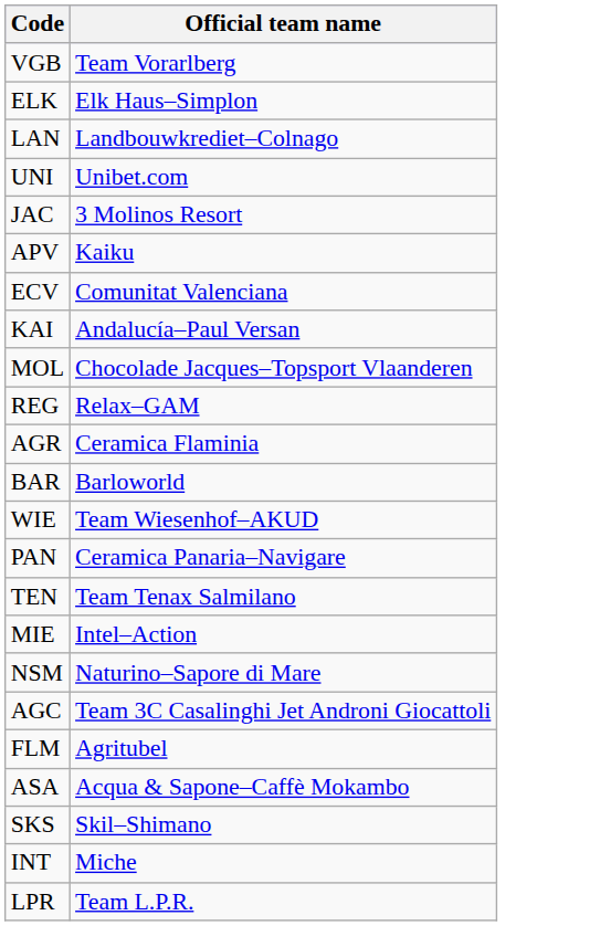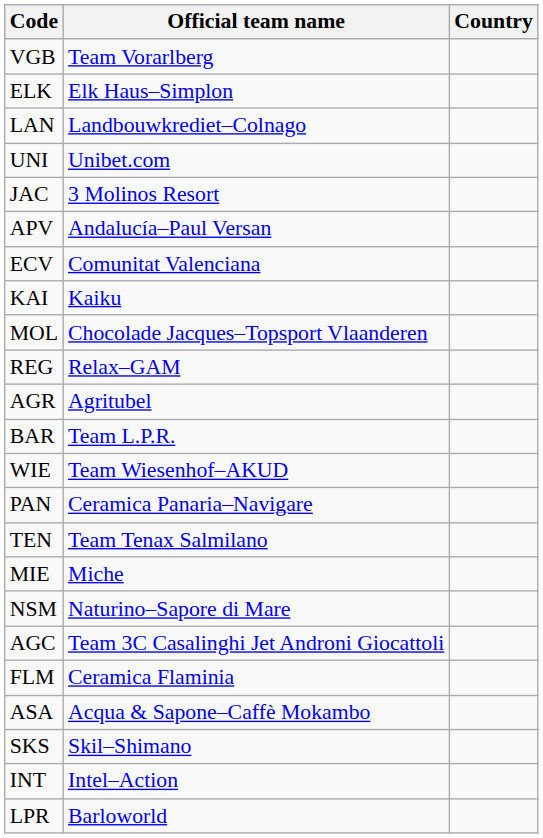+ column: Country
APV | Official team name: Kaiku -> Andalucía–Paul Versan
KAI | Official team name: Andalucía–Paul Versan -> Kaiku
AGR | Official team name: Ceramica Flaminia -> Agritubel
BAR | Official team name: Barloworld -> Team L.P.R.
MIE | Official team name: Intel–Action -> Miche
FLM | Official team name: Agritubel -> Ceramica Flaminia
INT | Official team name: Miche -> Intel–Action
LPR | Official team name: Team L.P.R. -> Barloworld
